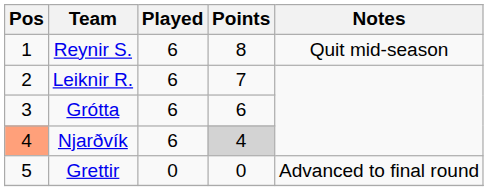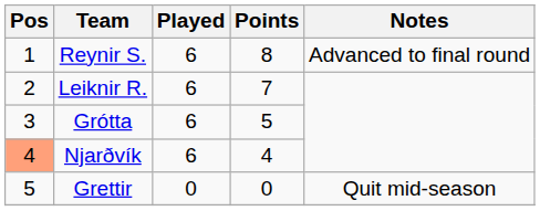Reynir S. | Notes: Quit mid-season -> Advanced to final round
Grótta | Points: 6 -> 5
Njarðvík | Points: lightgrey background -> no background
Grettir | Notes: Advanced to final round -> Quit mid-season
